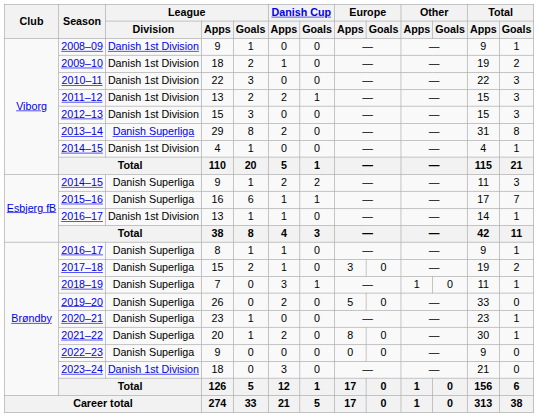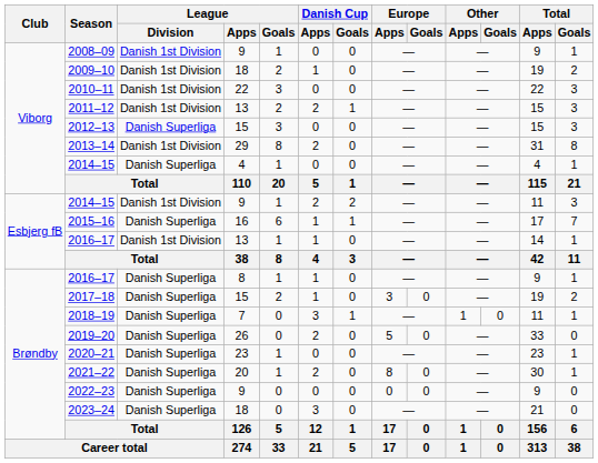2012–13 | League / Division: Danish 1st Division -> Danish Superliga
2013–14 | League / Division: Danish Superliga -> Danish 1st Division
2014–15 / 4 | League / Division: Danish 1st Division -> Danish Superliga
2014–15 / 9 | League / Division: Danish Superliga -> Danish 1st Division
2023–24 | League / Division: Danish 1st Division -> Danish Superliga
